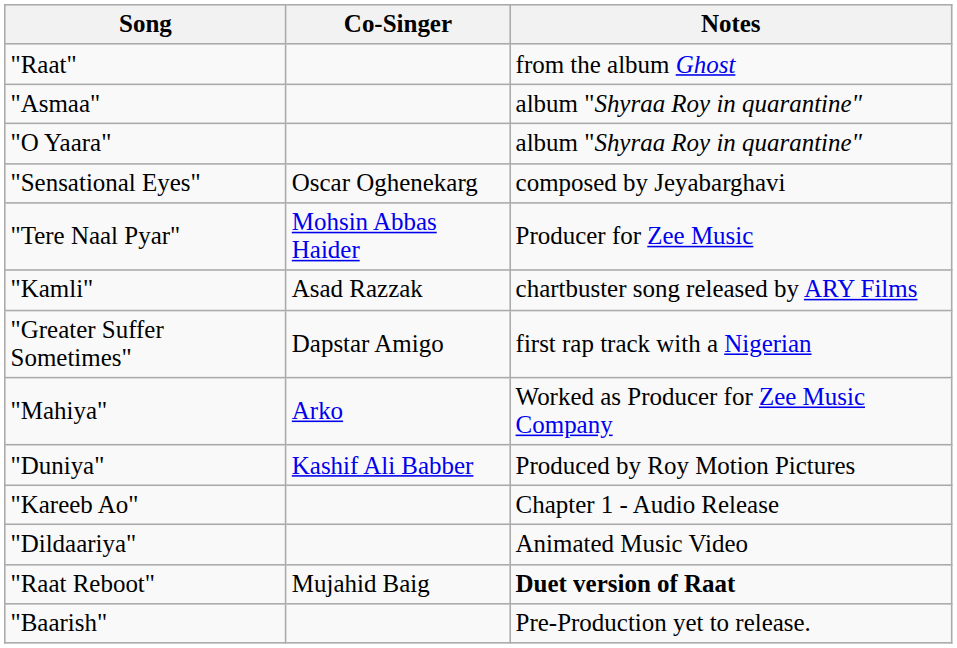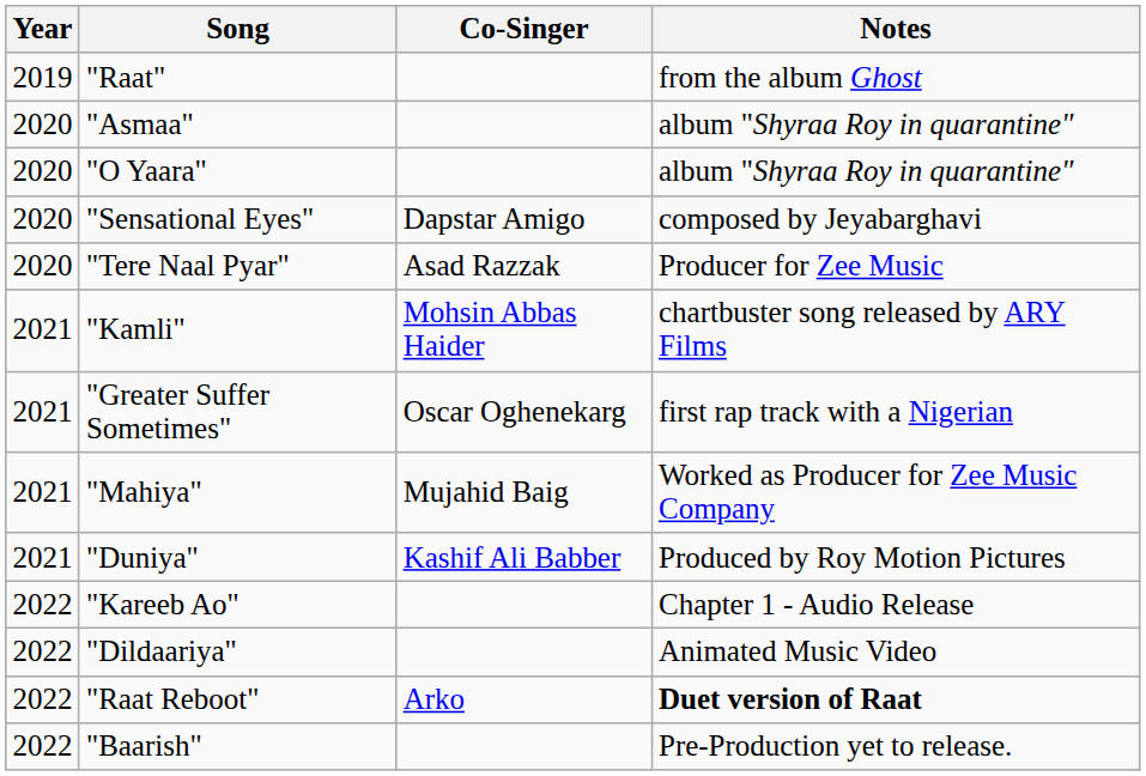+ column: Year | 2019 | 2020 | 2020 | 2020 | 2020 | 2021 | 2021 | 2021 | 2021 | 2022 | 2022 | 2022 | 2022
"Sensational Eyes" | Co-Singer: Oscar Oghenekarg -> Dapstar Amigo
"Tere Naal Pyar" | Co-Singer: Mohsin Abbas Haider -> Asad Razzak
"Kamli" | Co-Singer: Asad Razzak -> Mohsin Abbas Haider
"Greater Suffer Sometimes" | Co-Singer: Dapstar Amigo -> Oscar Oghenekarg
"Mahiya" | Co-Singer: Arko -> Mujahid Baig
"Raat Reboot" | Co-Singer: Mujahid Baig -> Arko
